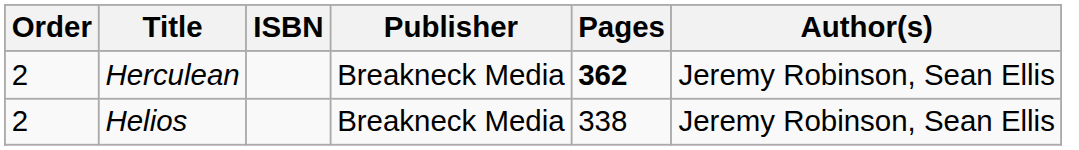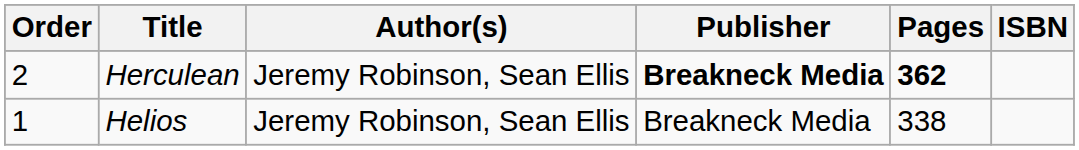columns swapped: Author(s) <-> ISBN
Herculean | Publisher: normal -> bold
Helios | Order: 2 -> 1
